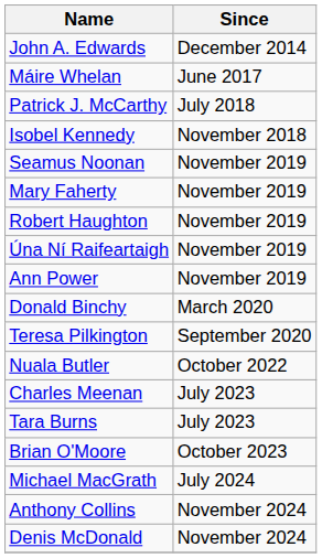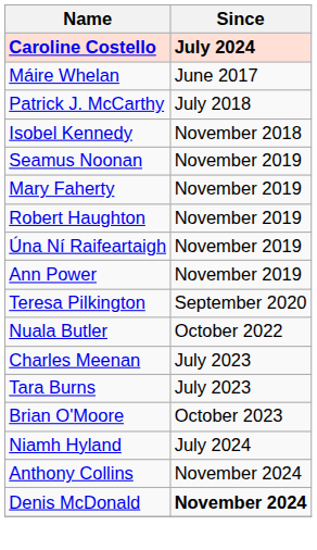+ row: Caroline Costello | July 2024
- row: John A. Edwards | December 2014
- row: Donald Binchy | March 2020
- row: Michael MacGrath | July 2024
+ row: Niamh Hyland | July 2024
Denis McDonald | Since: normal -> bold
